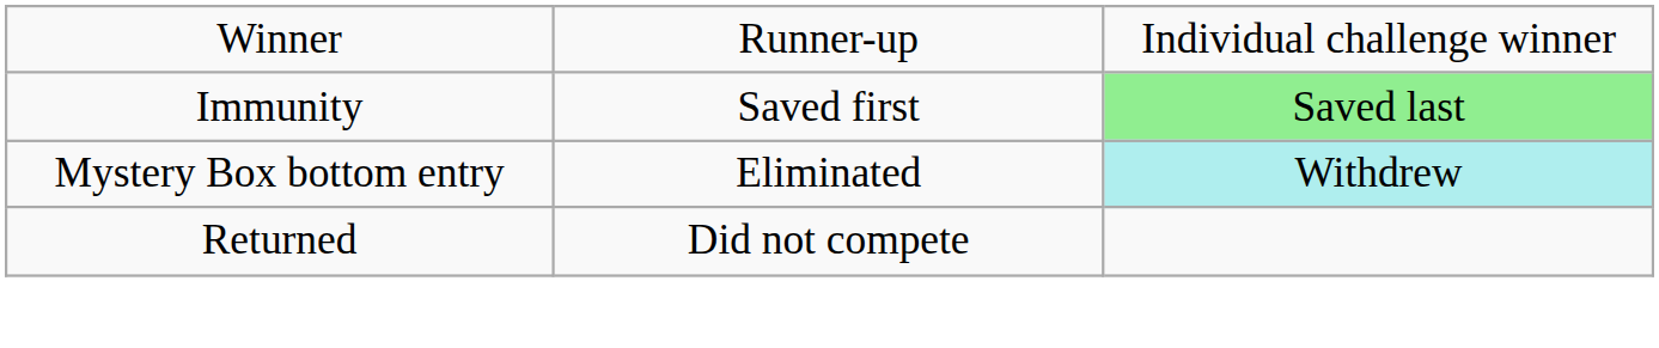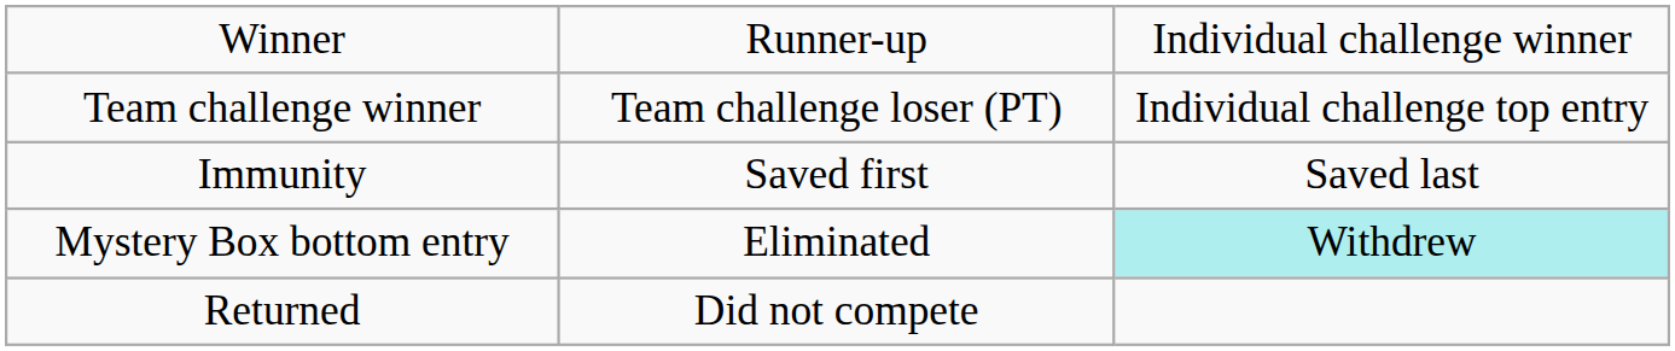+ row: Team challenge winner | Team challenge loser (PT) | Individual challenge top entry
Immunity | column 3: lightgreen background -> no background
